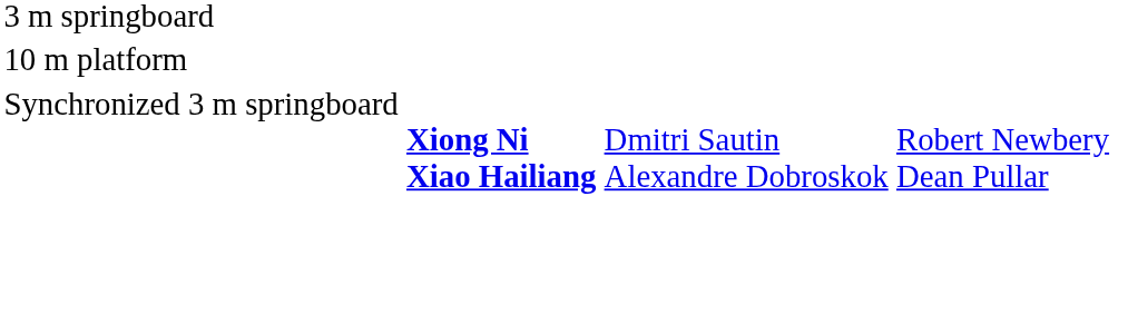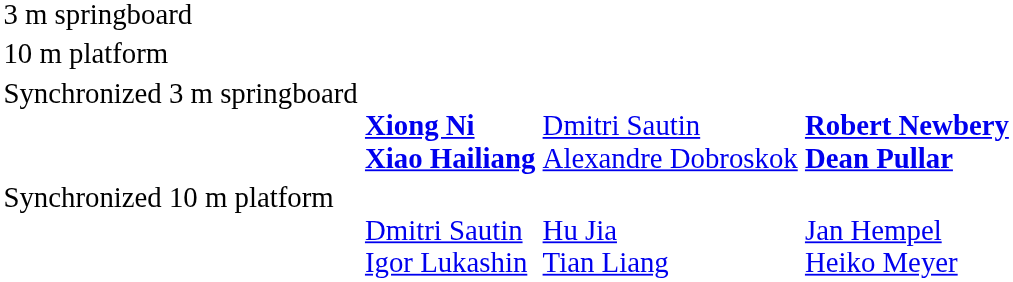Synchronized 3 m springboard | column 4: normal -> bold
+ row: Synchronized 10 m platform | Dmitri Sautin Igor Lukashin | Hu Jia Tian Liang | Jan Hempel Heiko Meyer
